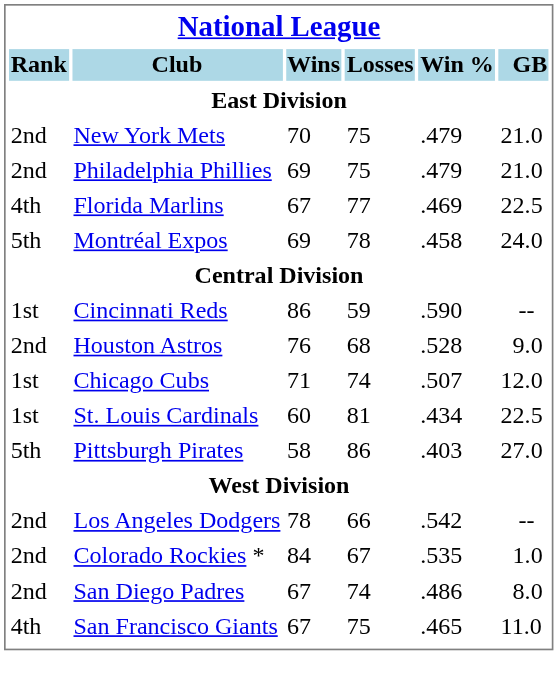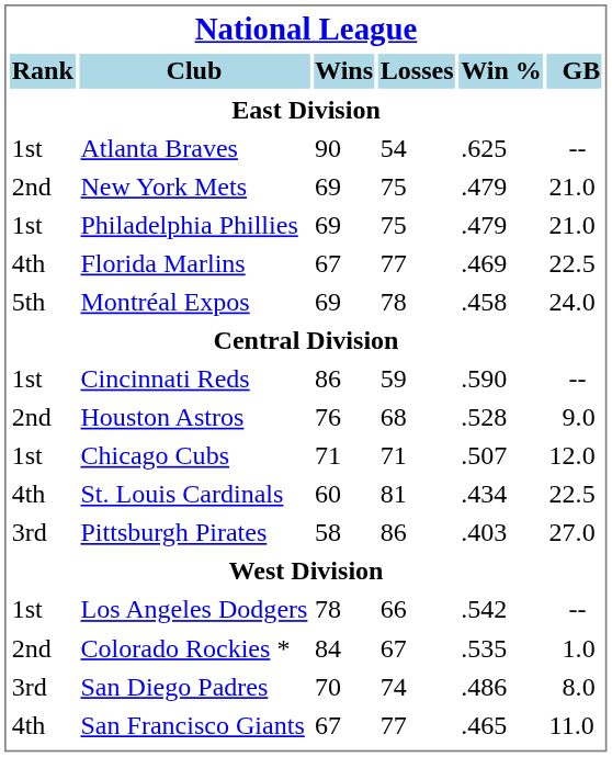+ row: 1st | Atlanta Braves | 90 | 54 | .625 | --
New York Mets | Wins: 70 -> 69
Philadelphia Phillies | Rank: 2nd -> 1st
Chicago Cubs | Losses: 74 -> 71
St. Louis Cardinals | Rank: 1st -> 4th
Pittsburgh Pirates | Rank: 5th -> 3rd
Los Angeles Dodgers | Rank: 2nd -> 1st
San Diego Padres | Rank: 2nd -> 3rd
San Diego Padres | Wins: 67 -> 70
San Francisco Giants | Losses: 75 -> 77
